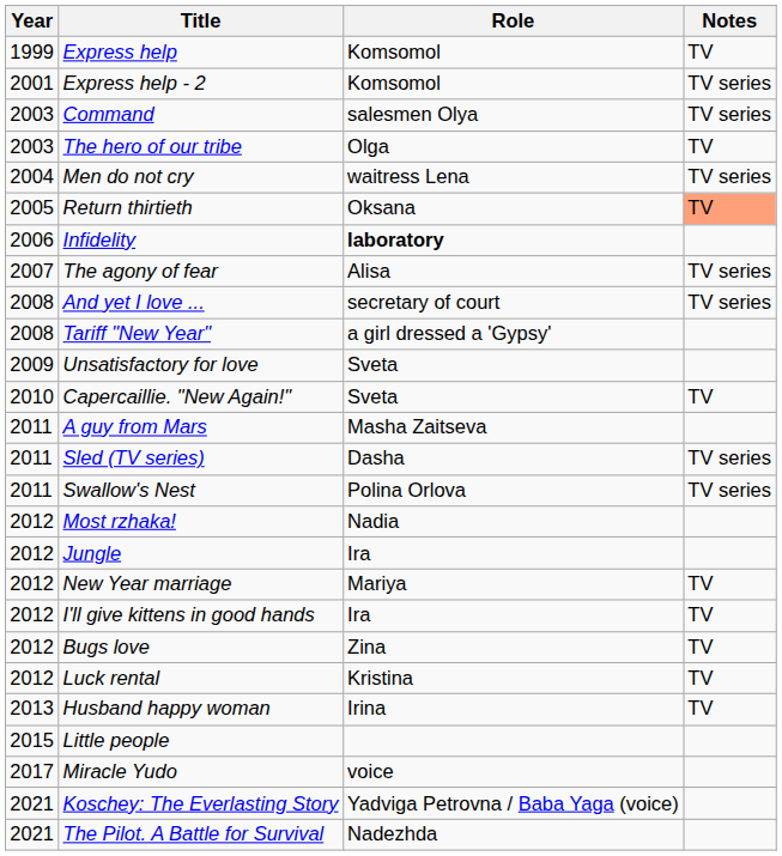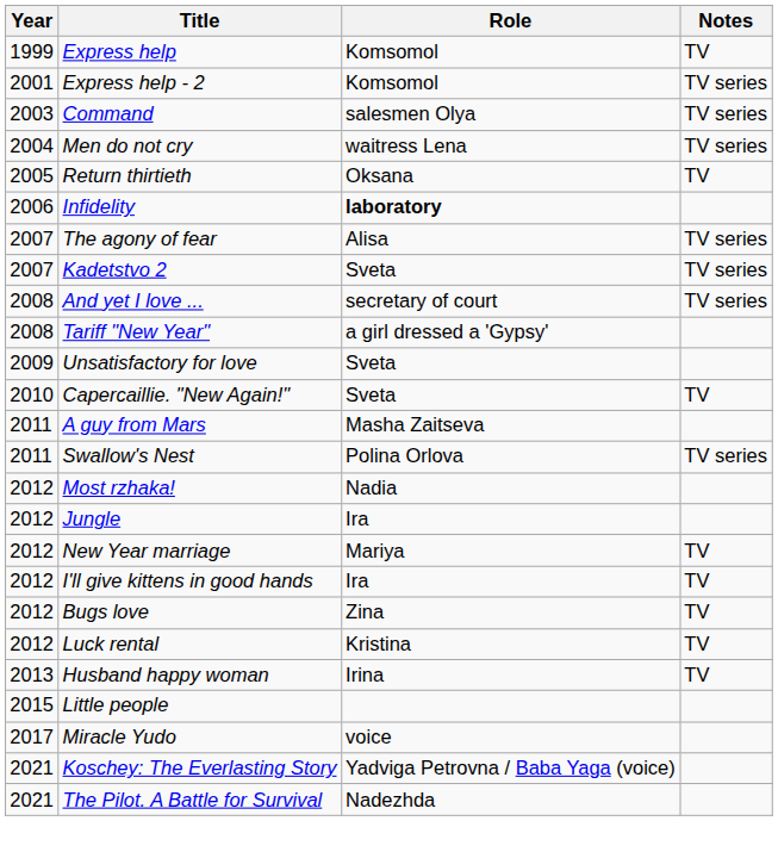- row: 2003 | The hero of our tribe | Olga | TV
Return thirtieth | Notes: lightsalmon background -> no background
+ row: 2007 | Kadetstvo 2 | Sveta | TV series
- row: 2011 | Sled (TV series) | Dasha | TV series
